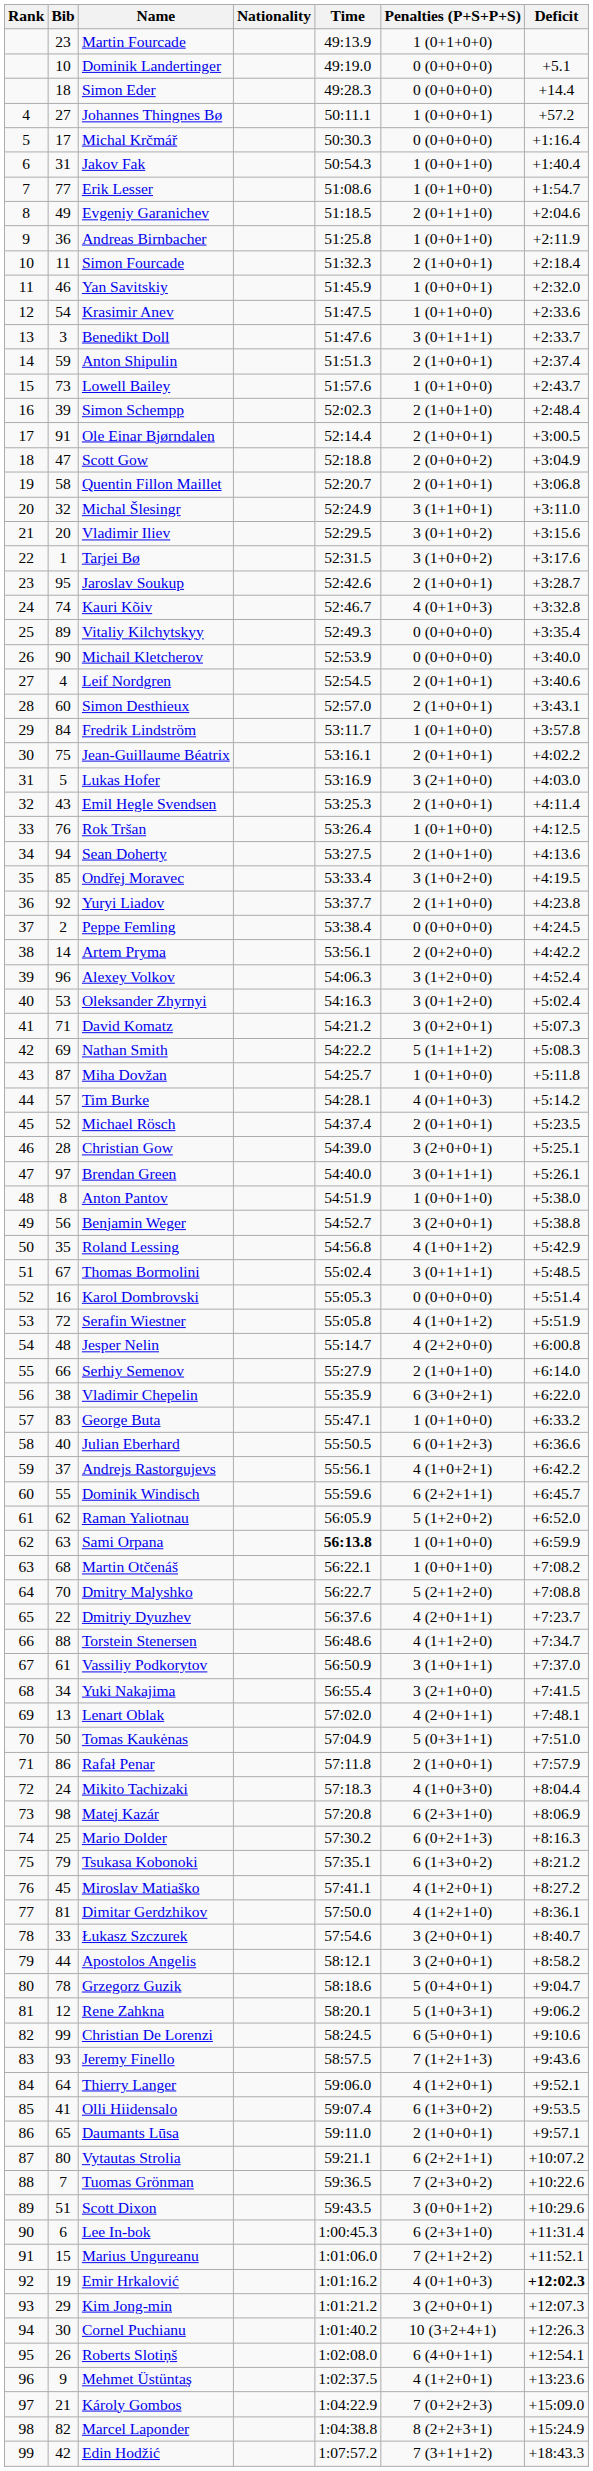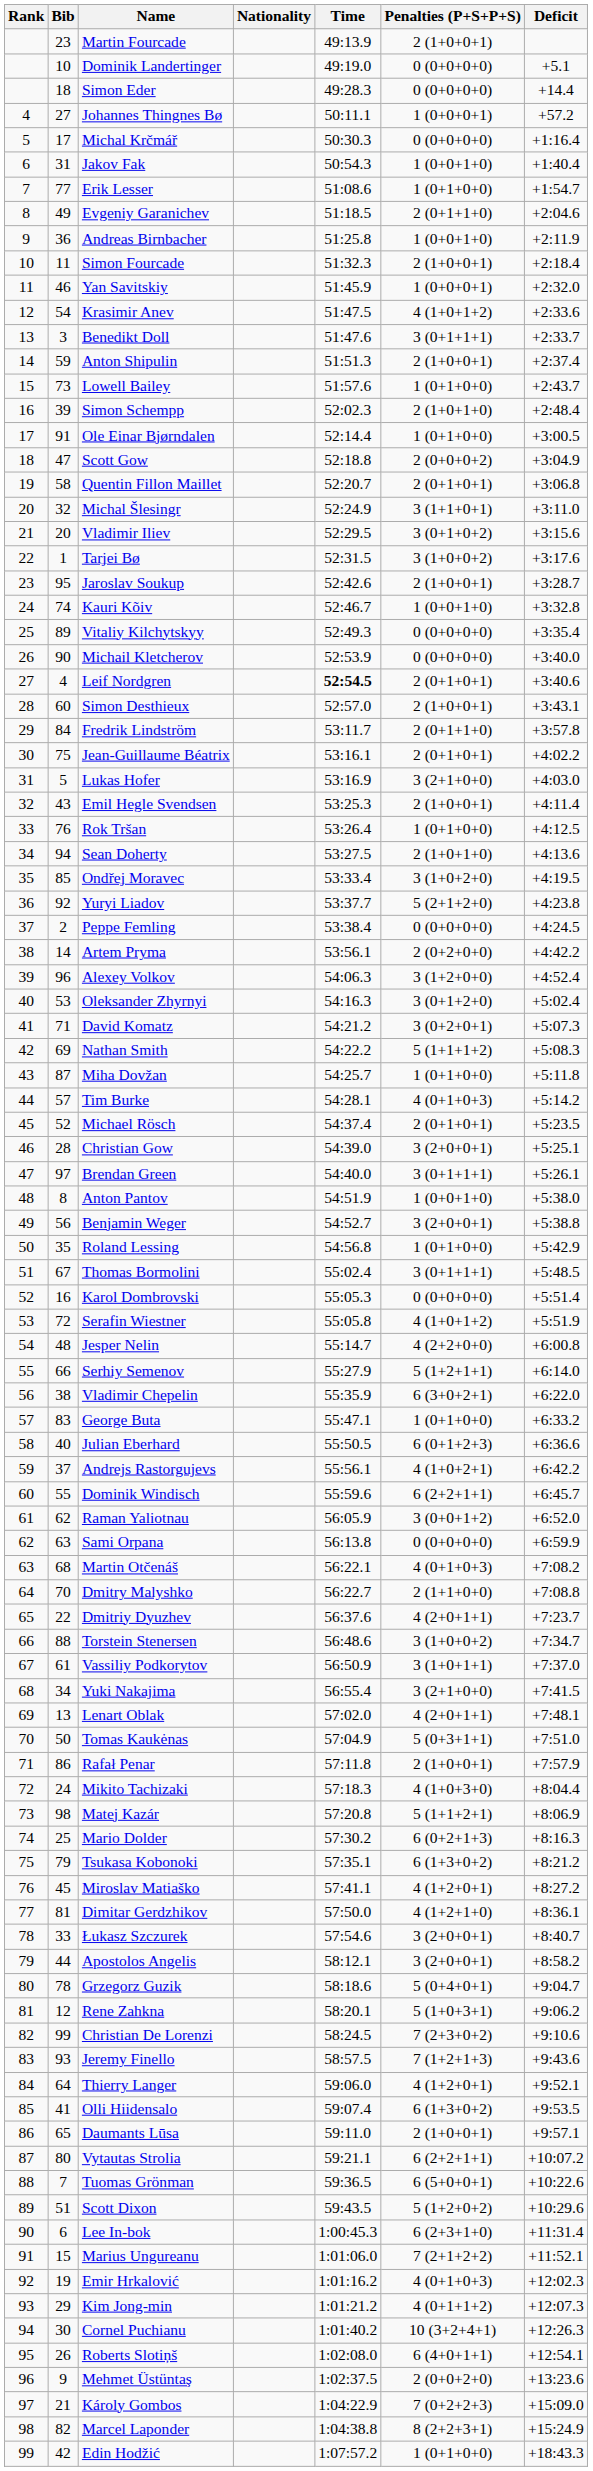Martin Fourcade | Penalties (P+S+P+S): 1 (0+1+0+0) -> 2 (1+0+0+1)
Krasimir Anev | Penalties (P+S+P+S): 1 (0+1+0+0) -> 4 (1+0+1+2)
Ole Einar Bjørndalen | Penalties (P+S+P+S): 2 (1+0+0+1) -> 1 (0+1+0+0)
Kauri Kõiv | Penalties (P+S+P+S): 4 (0+1+0+3) -> 1 (0+0+1+0)
Leif Nordgren | Time: normal -> bold
Fredrik Lindström | Penalties (P+S+P+S): 1 (0+1+0+0) -> 2 (0+1+1+0)
Yuryi Liadov | Penalties (P+S+P+S): 2 (1+1+0+0) -> 5 (2+1+2+0)
Roland Lessing | Penalties (P+S+P+S): 4 (1+0+1+2) -> 1 (0+1+0+0)
Serhiy Semenov | Penalties (P+S+P+S): 2 (1+0+1+0) -> 5 (1+2+1+1)
Raman Yaliotnau | Penalties (P+S+P+S): 5 (1+2+0+2) -> 3 (0+0+1+2)
Sami Orpana | Time: bold -> normal
Sami Orpana | Penalties (P+S+P+S): 1 (0+1+0+0) -> 0 (0+0+0+0)
Martin Otčenáš | Penalties (P+S+P+S): 1 (0+0+1+0) -> 4 (0+1+0+3)
Dmitry Malyshko | Penalties (P+S+P+S): 5 (2+1+2+0) -> 2 (1+1+0+0)
Torstein Stenersen | Penalties (P+S+P+S): 4 (1+1+2+0) -> 3 (1+0+0+2)
Matej Kazár | Penalties (P+S+P+S): 6 (2+3+1+0) -> 5 (1+1+2+1)
Christian De Lorenzi | Penalties (P+S+P+S): 6 (5+0+0+1) -> 7 (2+3+0+2)
Tuomas Grönman | Penalties (P+S+P+S): 7 (2+3+0+2) -> 6 (5+0+0+1)
Scott Dixon | Penalties (P+S+P+S): 3 (0+0+1+2) -> 5 (1+2+0+2)
Emir Hrkalović | Deficit: bold -> normal
Kim Jong-min | Penalties (P+S+P+S): 3 (2+0+0+1) -> 4 (0+1+1+2)
Mehmet Üstüntaş | Penalties (P+S+P+S): 4 (1+2+0+1) -> 2 (0+0+2+0)
Edin Hodžić | Penalties (P+S+P+S): 7 (3+1+1+2) -> 1 (0+1+0+0)
